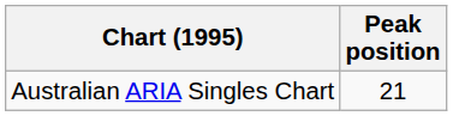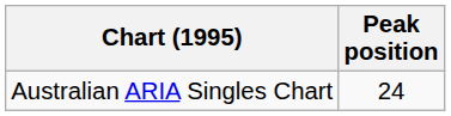Australian ARIA Singles Chart | Peak position: 21 -> 24
